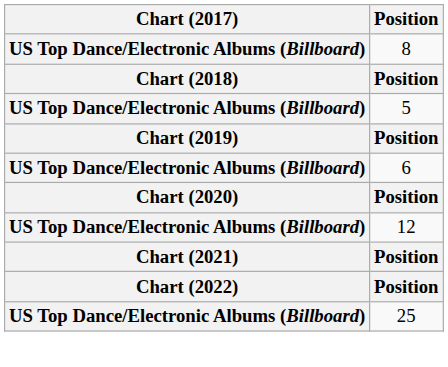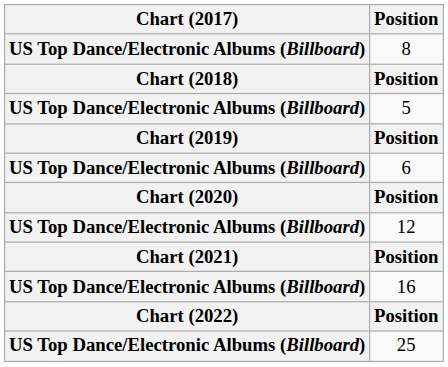+ row: US Top Dance/Electronic Albums (Billboard) | 16
